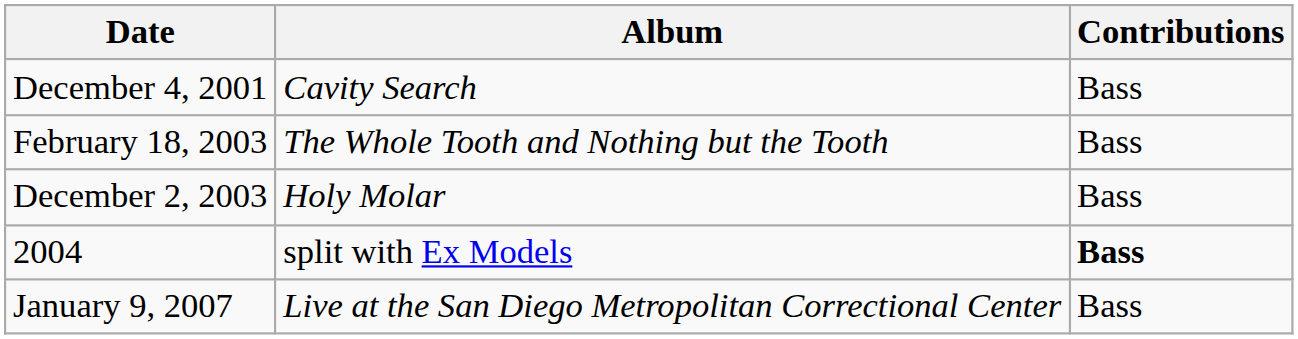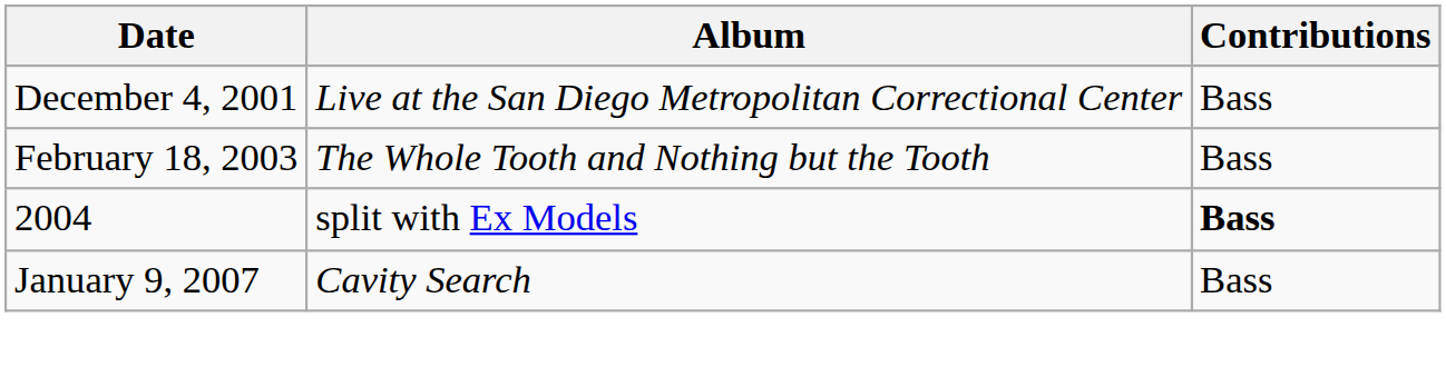December 4, 2001 | Album: Cavity Search -> Live at the San Diego Metropolitan Correctional Center
- row: December 2, 2003 | Holy Molar | Bass
January 9, 2007 | Album: Live at the San Diego Metropolitan Correctional Center -> Cavity Search
